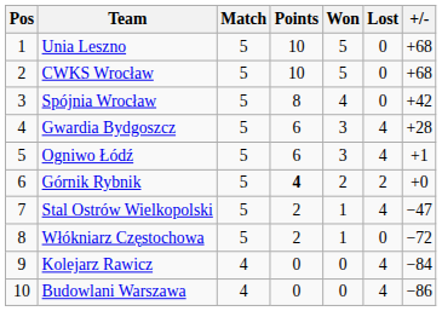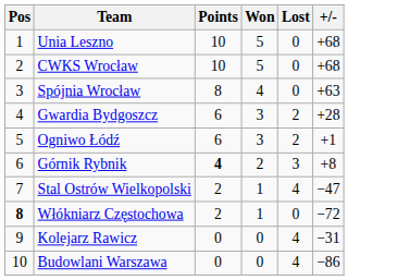- column: Match | 5 | 5 | 5 | 5 | 5 | 5 | 5 | 5 | 4 | 4
Spójnia Wrocław | +/-: +42 -> +63
Gwardia Bydgoszcz | Lost: 4 -> 2
Ogniwo Łódź | Lost: 4 -> 2
Górnik Rybnik | Lost: 2 -> 3
Górnik Rybnik | +/-: +0 -> +8
Włókniarz Częstochowa | Pos: normal -> bold
Kolejarz Rawicz | +/-: −84 -> −31
